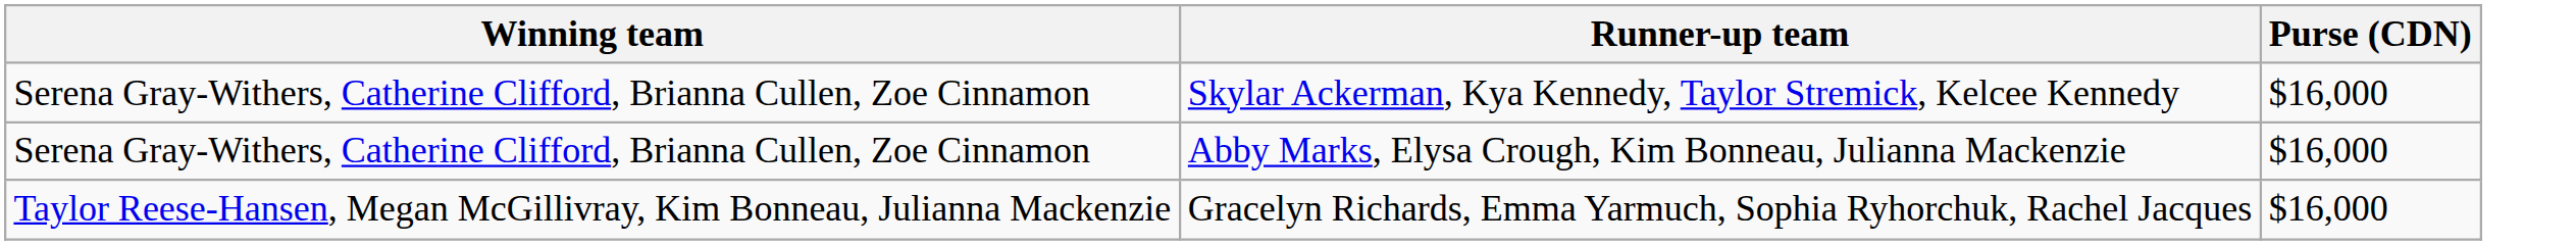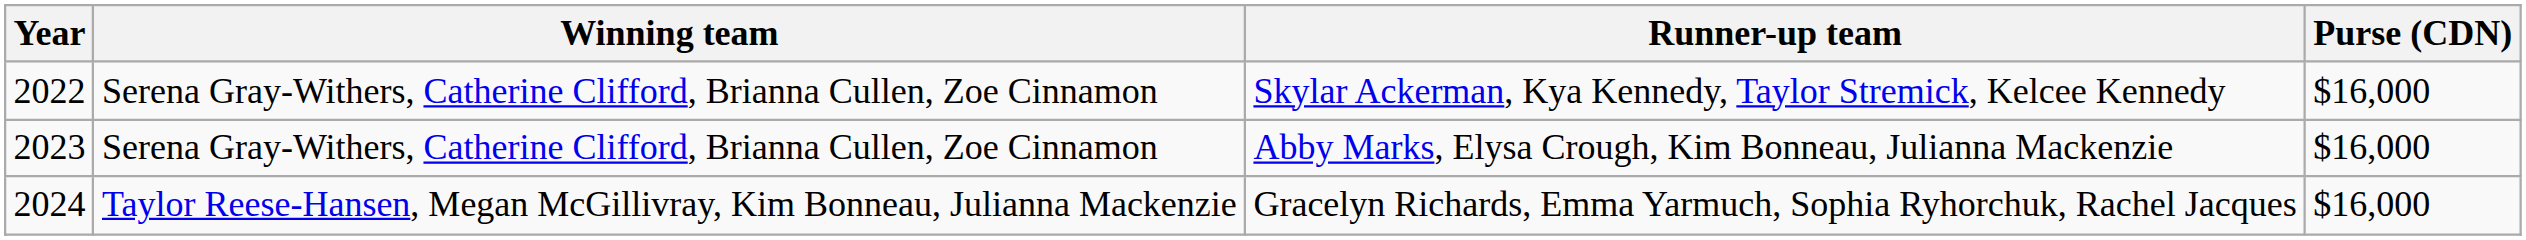+ column: Year | 2022 | 2023 | 2024
